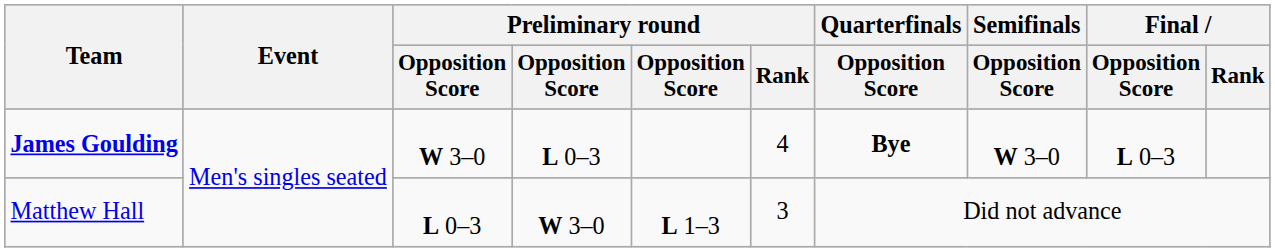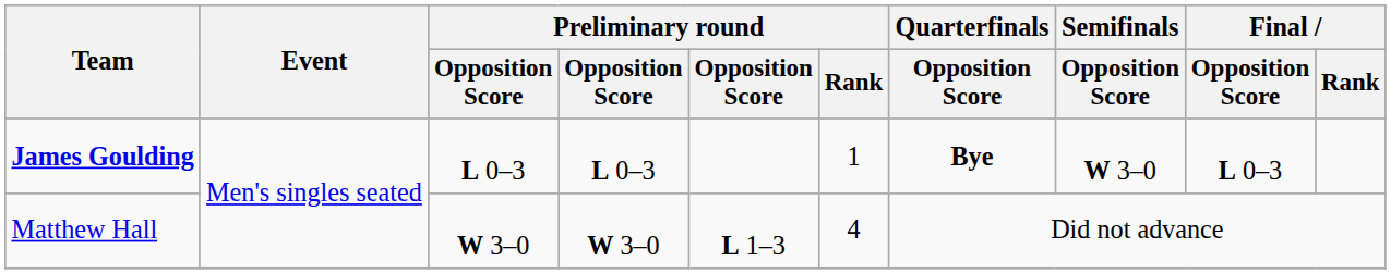James Goulding | column 3: W 3–0 -> L 0–3
James Goulding | Preliminary round / Rank: 4 -> 1
Matthew Hall | column 3: L 0–3 -> W 3–0
Matthew Hall | Preliminary round / Rank: 3 -> 4
